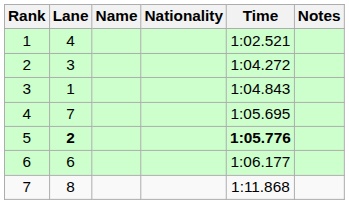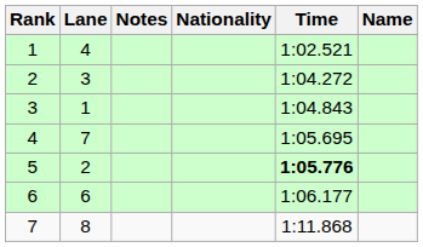columns swapped: Name <-> Notes
5 | Lane: bold -> normal
